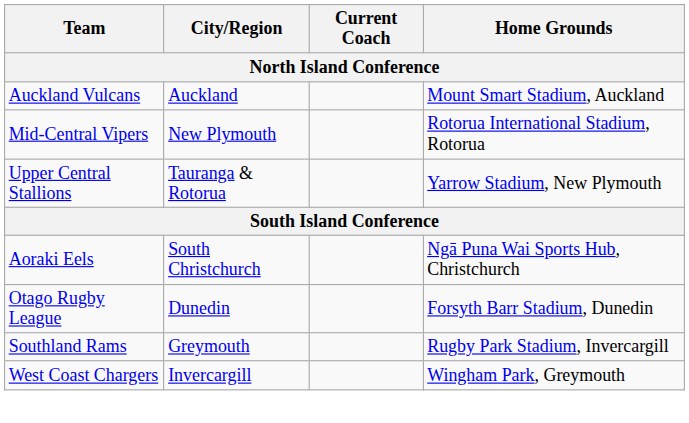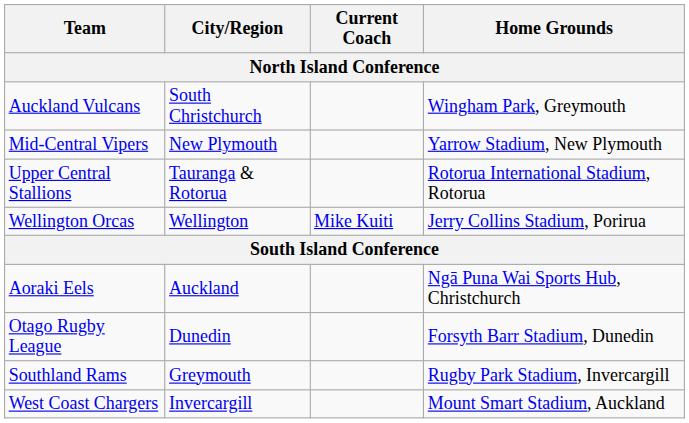Auckland Vulcans | City/Region: Auckland -> South Christchurch
Auckland Vulcans | Home Grounds: Mount Smart Stadium, Auckland -> Wingham Park, Greymouth
Mid-Central Vipers | Home Grounds: Rotorua International Stadium, Rotorua -> Yarrow Stadium, New Plymouth
Upper Central Stallions | Home Grounds: Yarrow Stadium, New Plymouth -> Rotorua International Stadium, Rotorua
+ row: Wellington Orcas | Wellington | Mike Kuiti | Jerry Collins Stadium, Porirua
Aoraki Eels | City/Region: South Christchurch -> Auckland
West Coast Chargers | Home Grounds: Wingham Park, Greymouth -> Mount Smart Stadium, Auckland
